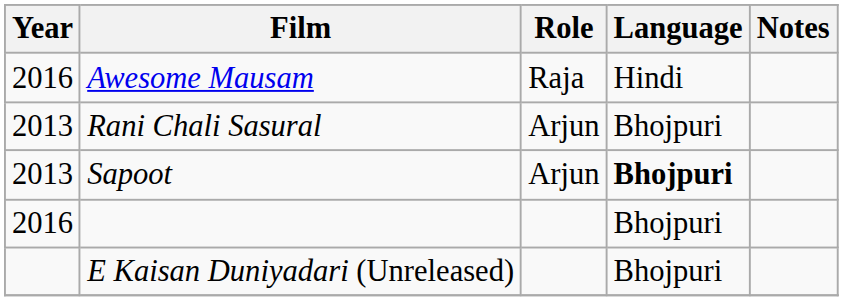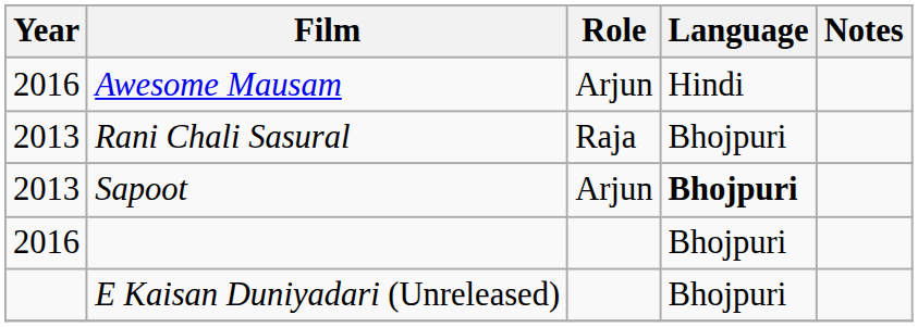Awesome Mausam | Role: Raja -> Arjun
Rani Chali Sasural | Role: Arjun -> Raja
